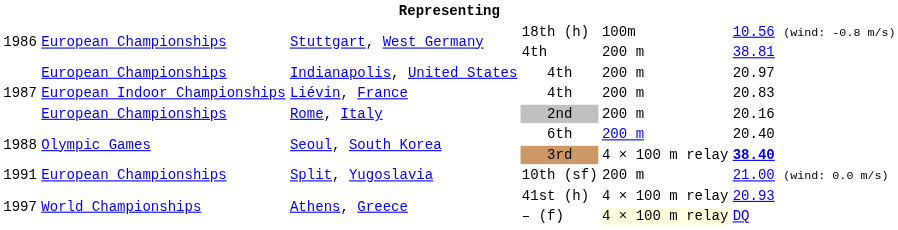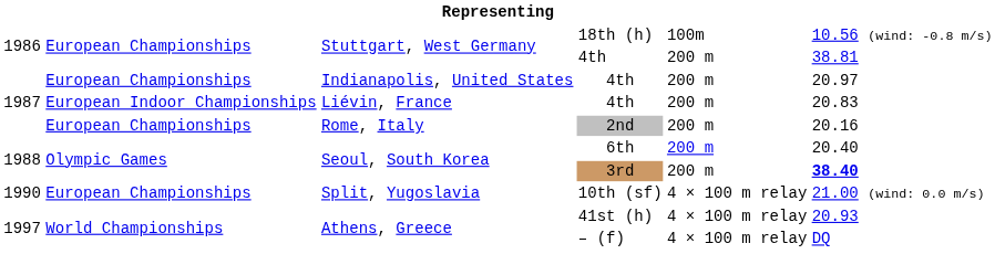3rd | column 5: 4 × 100 m relay -> 200 m
10th (sf) | column 1: 1991 -> 1990
10th (sf) | column 5: 200 m -> 4 × 100 m relay
– (f) | column 5: lightyellow background -> no background
